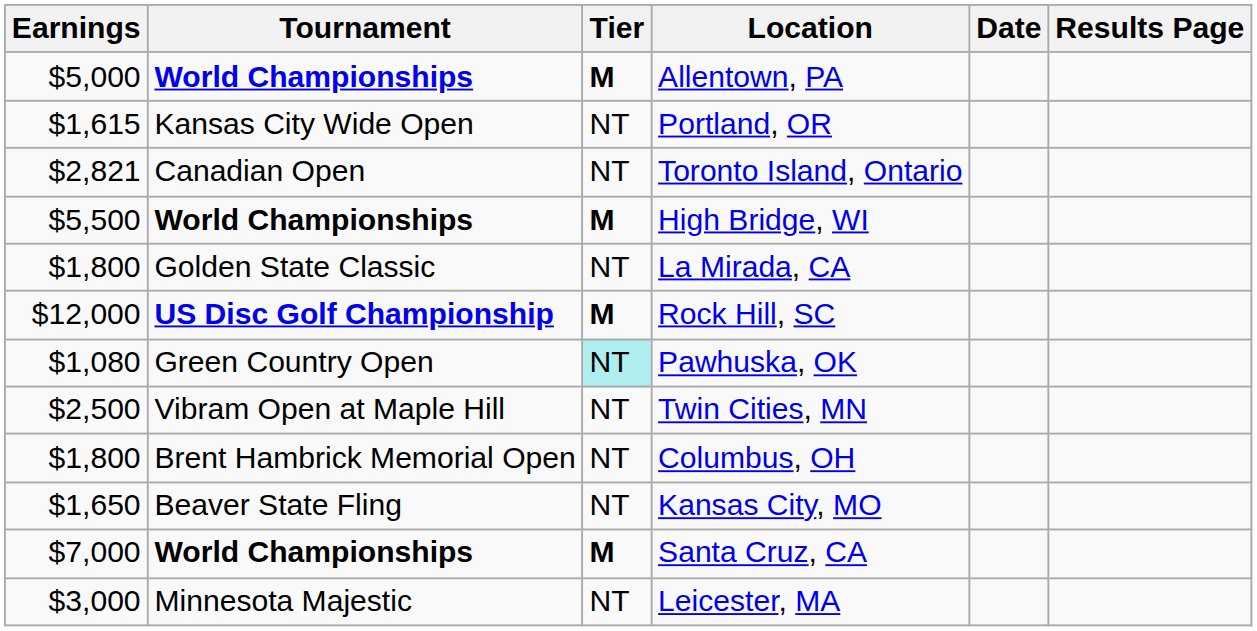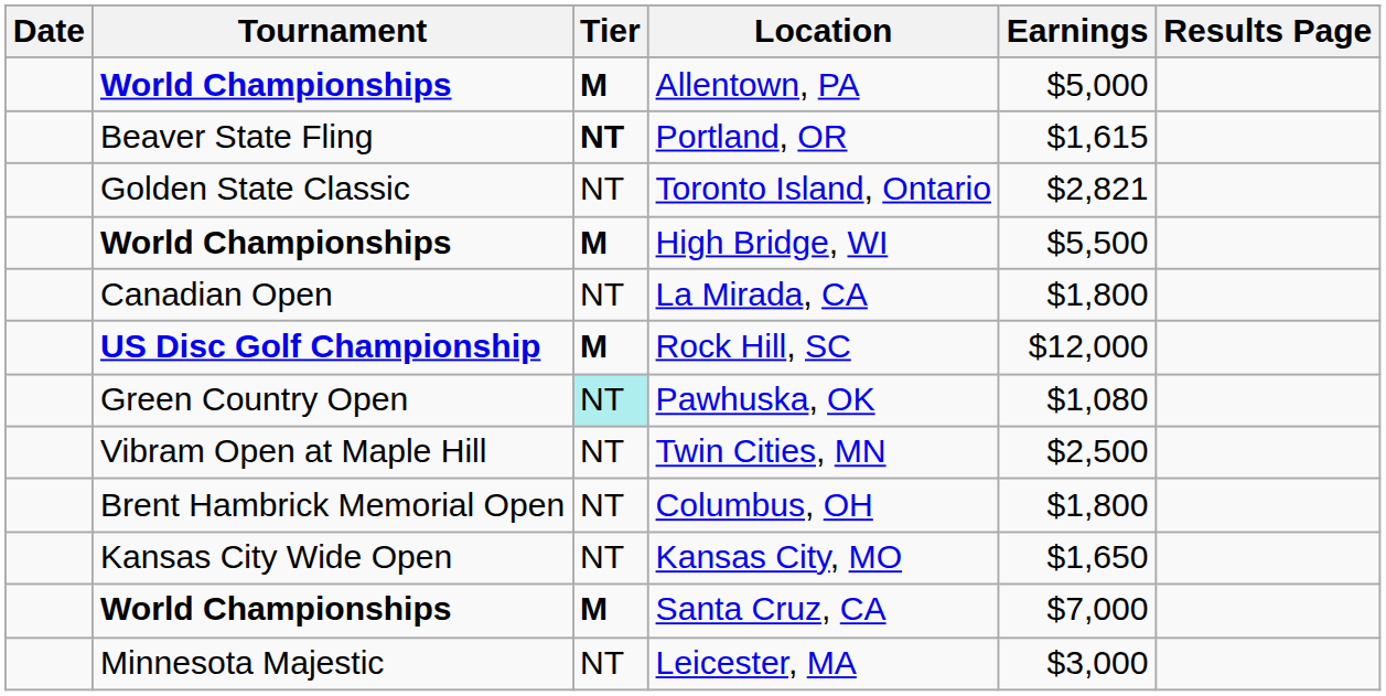columns swapped: Date <-> Earnings
Portland, OR | Tournament: Kansas City Wide Open -> Beaver State Fling
Portland, OR | Tier: normal -> bold
Toronto Island, Ontario | Tournament: Canadian Open -> Golden State Classic
La Mirada, CA | Tournament: Golden State Classic -> Canadian Open
Kansas City, MO | Tournament: Beaver State Fling -> Kansas City Wide Open
